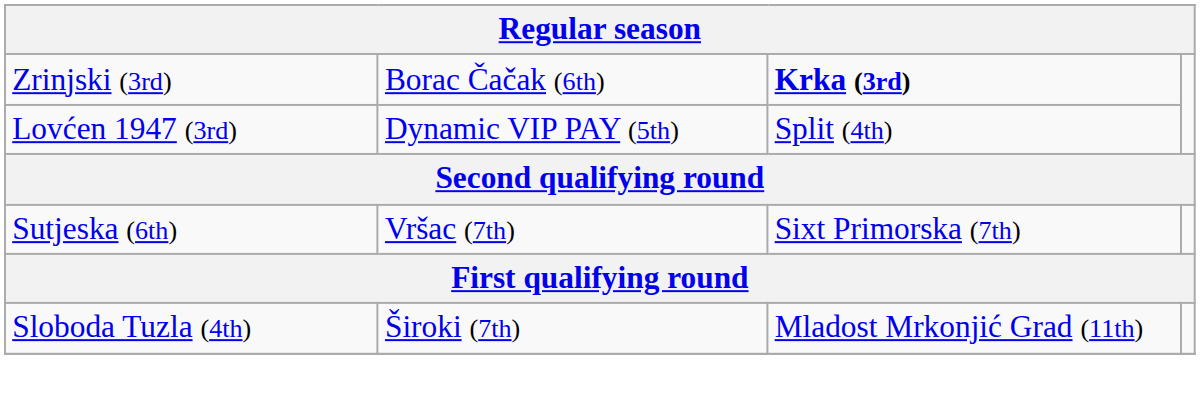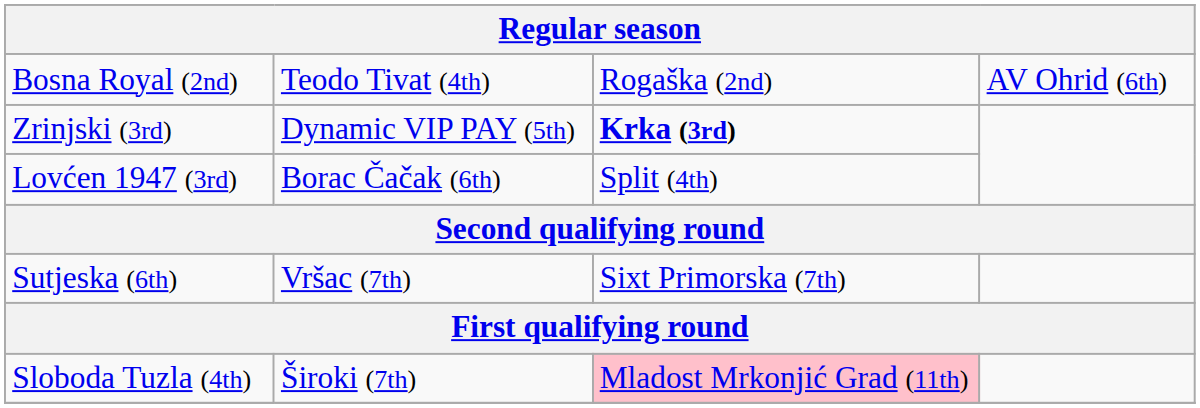+ row: Bosna Royal (2nd) | Teodo Tivat (4th) | Rogaška (2nd) | AV Ohrid (6th)
Zrinjski (3rd) | column 2: Borac Čačak (6th) -> Dynamic VIP PAY (5th)
Lovćen 1947 (3rd) | column 2: Dynamic VIP PAY (5th) -> Borac Čačak (6th)
Sloboda Tuzla (4th) | column 3: no background -> pink background
